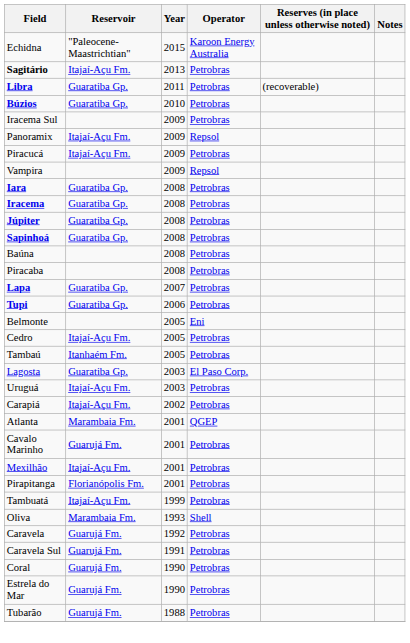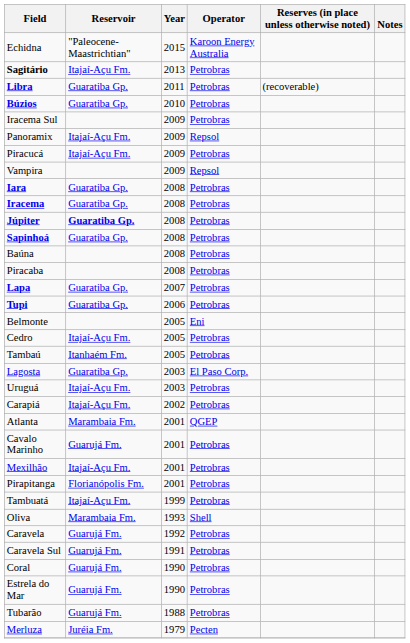Júpiter | Reservoir: normal -> bold
+ row: Merluza | Juréia Fm. | 1979 | Pecten
